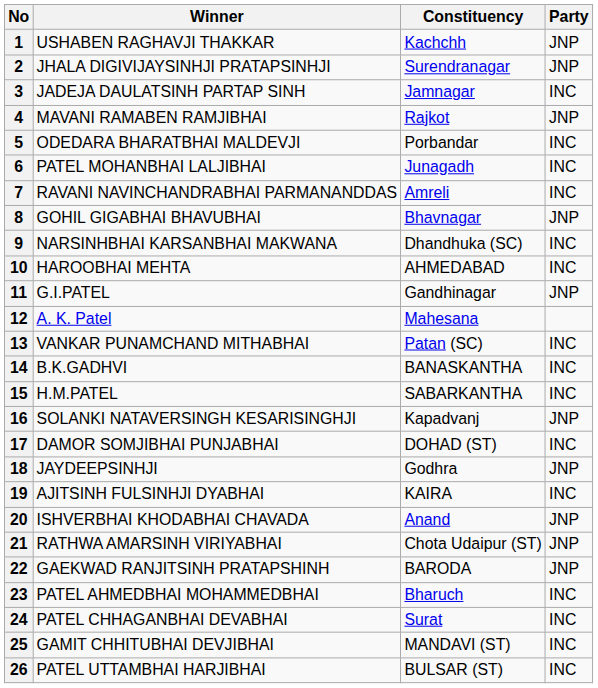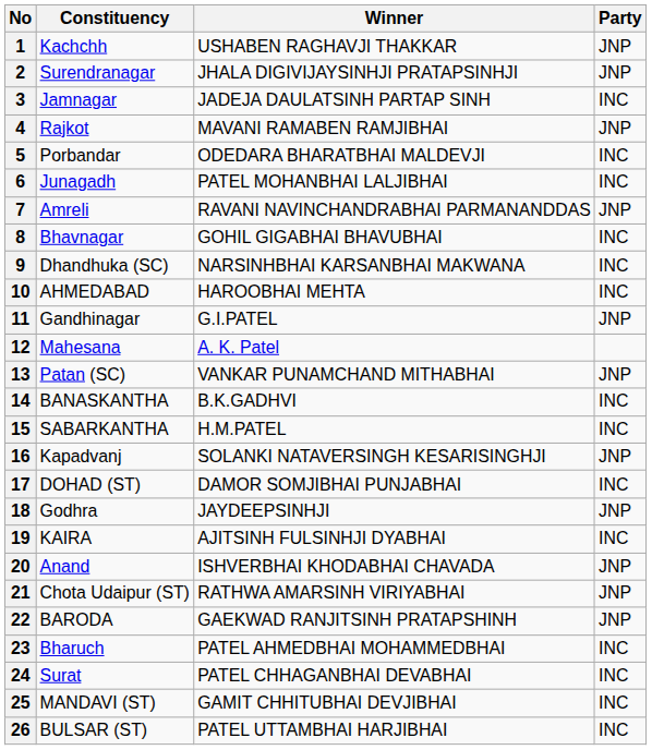columns swapped: Constituency <-> Winner
7 | Party: INC -> JNP
8 | Party: JNP -> INC
13 | Party: INC -> JNP
